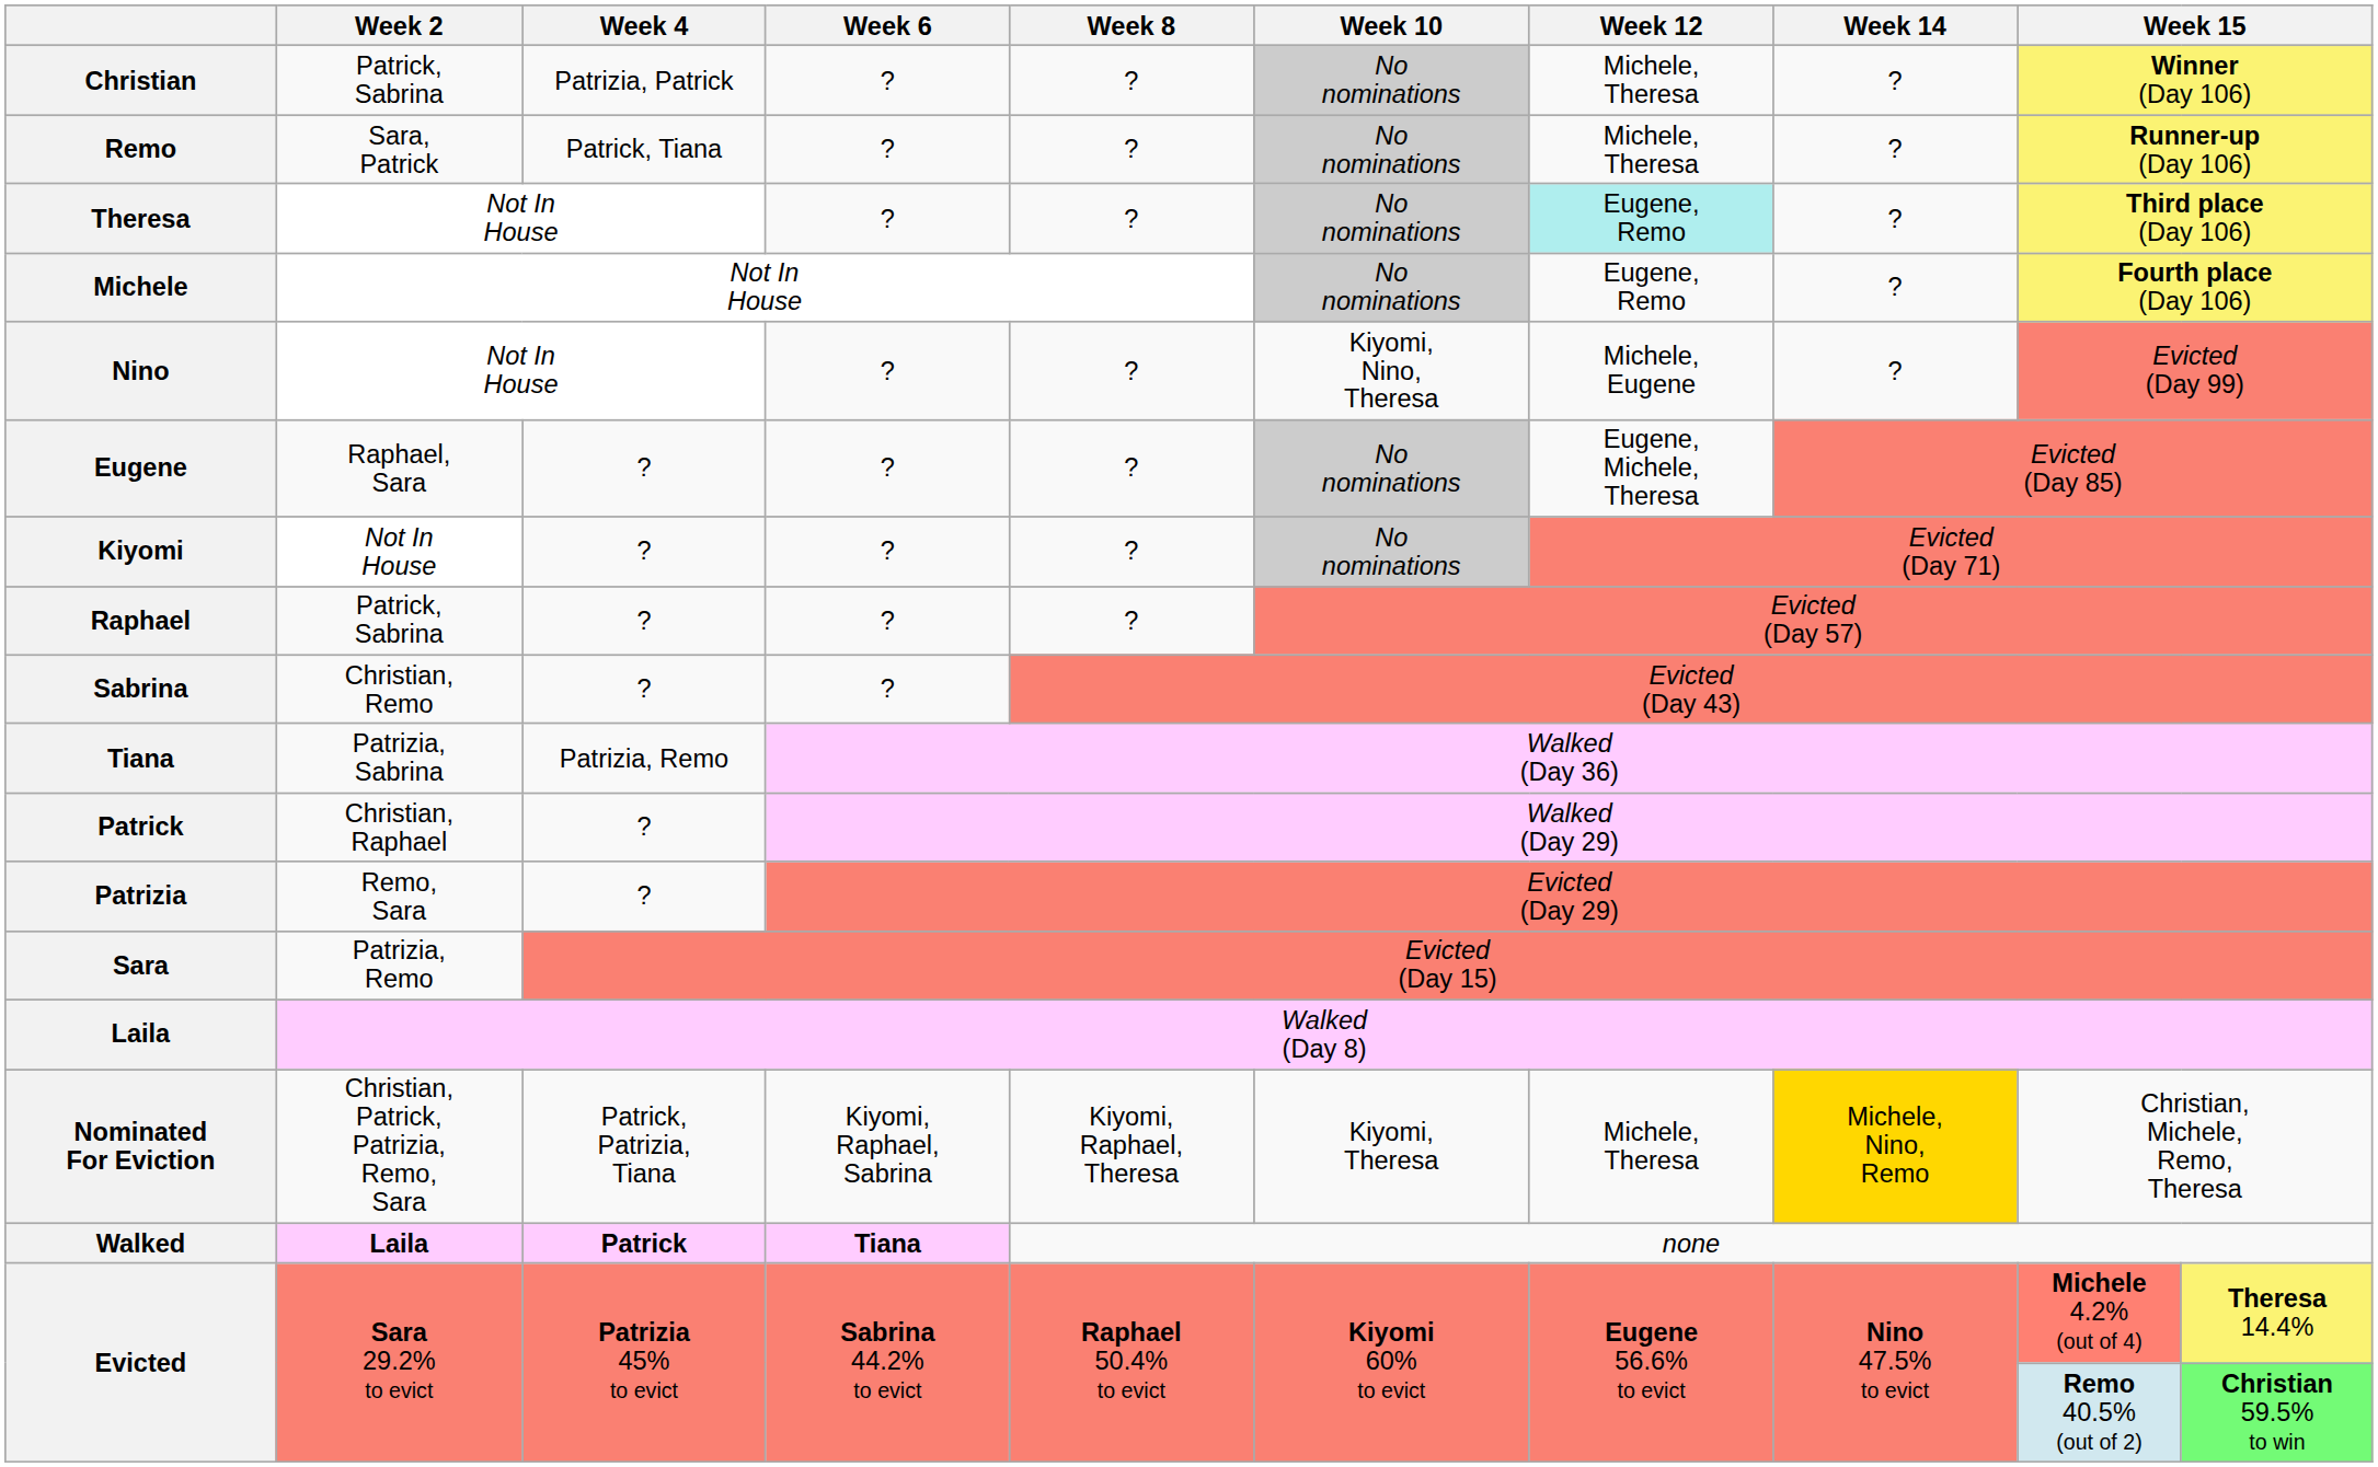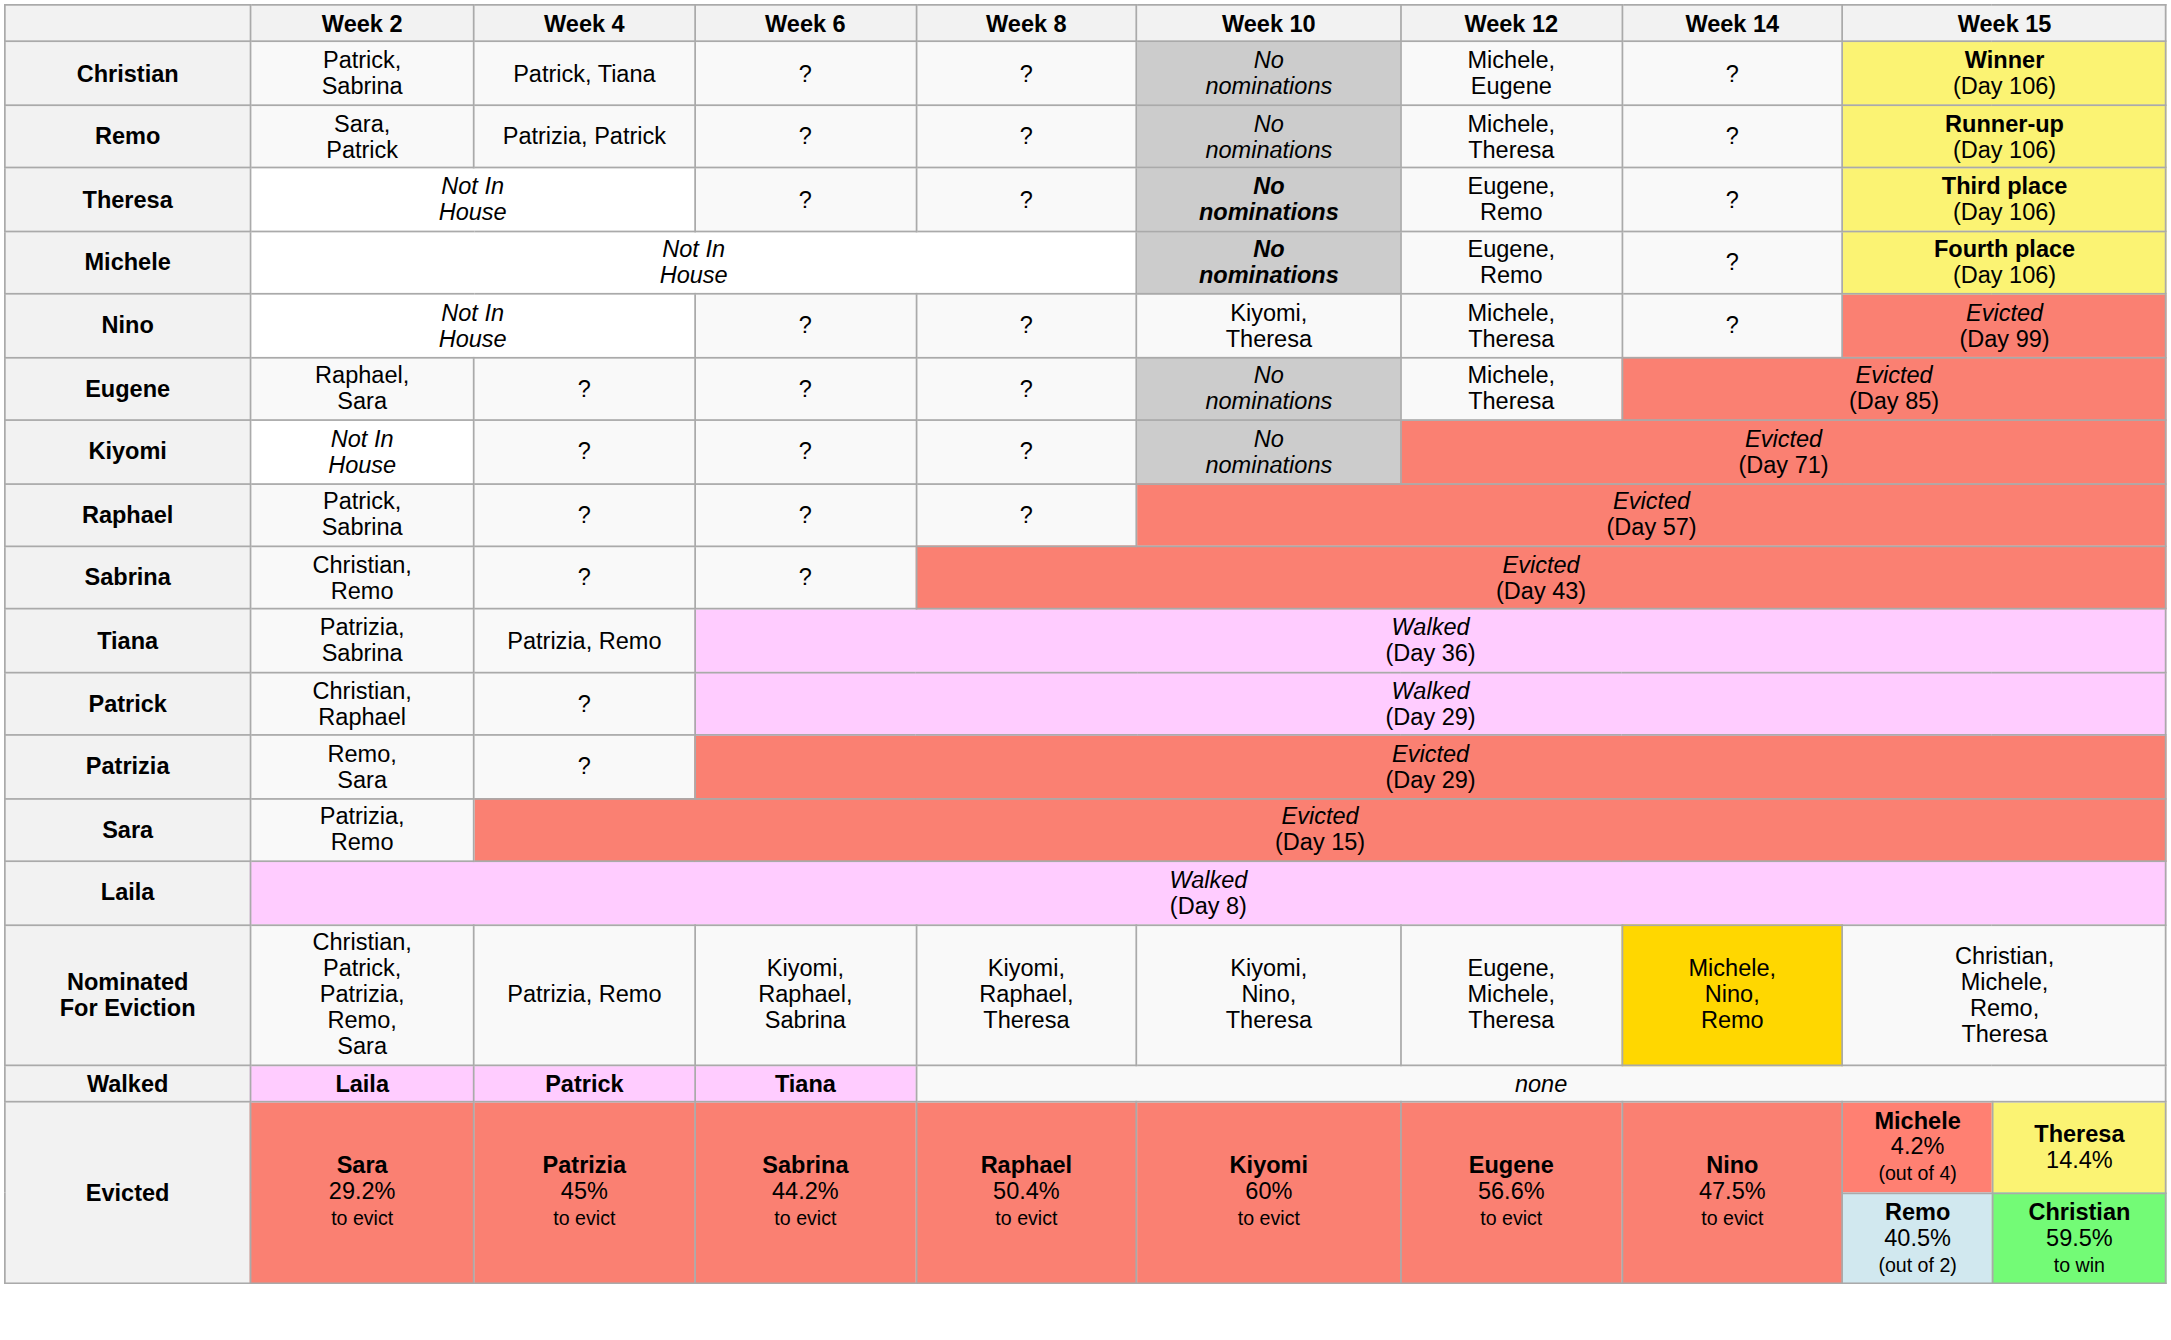Christian | Week 4: Patrizia, Patrick -> Patrick, Tiana
Christian | Week 12: Michele, Theresa -> Michele, Eugene
Remo | Week 4: Patrick, Tiana -> Patrizia, Patrick
Theresa | Week 10: normal -> bold
Theresa | Week 12: paleturquoise background -> no background
Michele | Week 10: normal -> bold
Nino | Week 10: Kiyomi, Nino, Theresa -> Kiyomi, Theresa
Nino | Week 12: Michele, Eugene -> Michele, Theresa
Eugene | Week 12: Eugene, Michele, Theresa -> Michele, Theresa
Nominated For Eviction | Week 4: Patrick, Patrizia, Tiana -> Patrizia, Remo
Nominated For Eviction | Week 10: Kiyomi, Theresa -> Kiyomi, Nino, Theresa
Nominated For Eviction | Week 12: Michele, Theresa -> Eugene, Michele, Theresa
